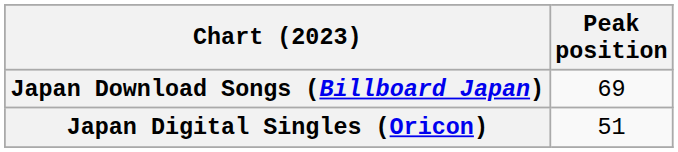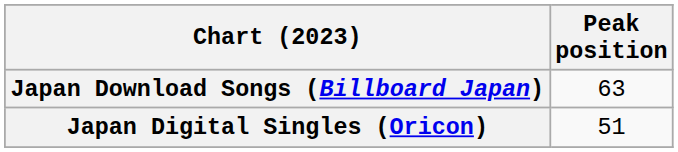Japan Download Songs (Billboard Japan) | Peak position: 69 -> 63
